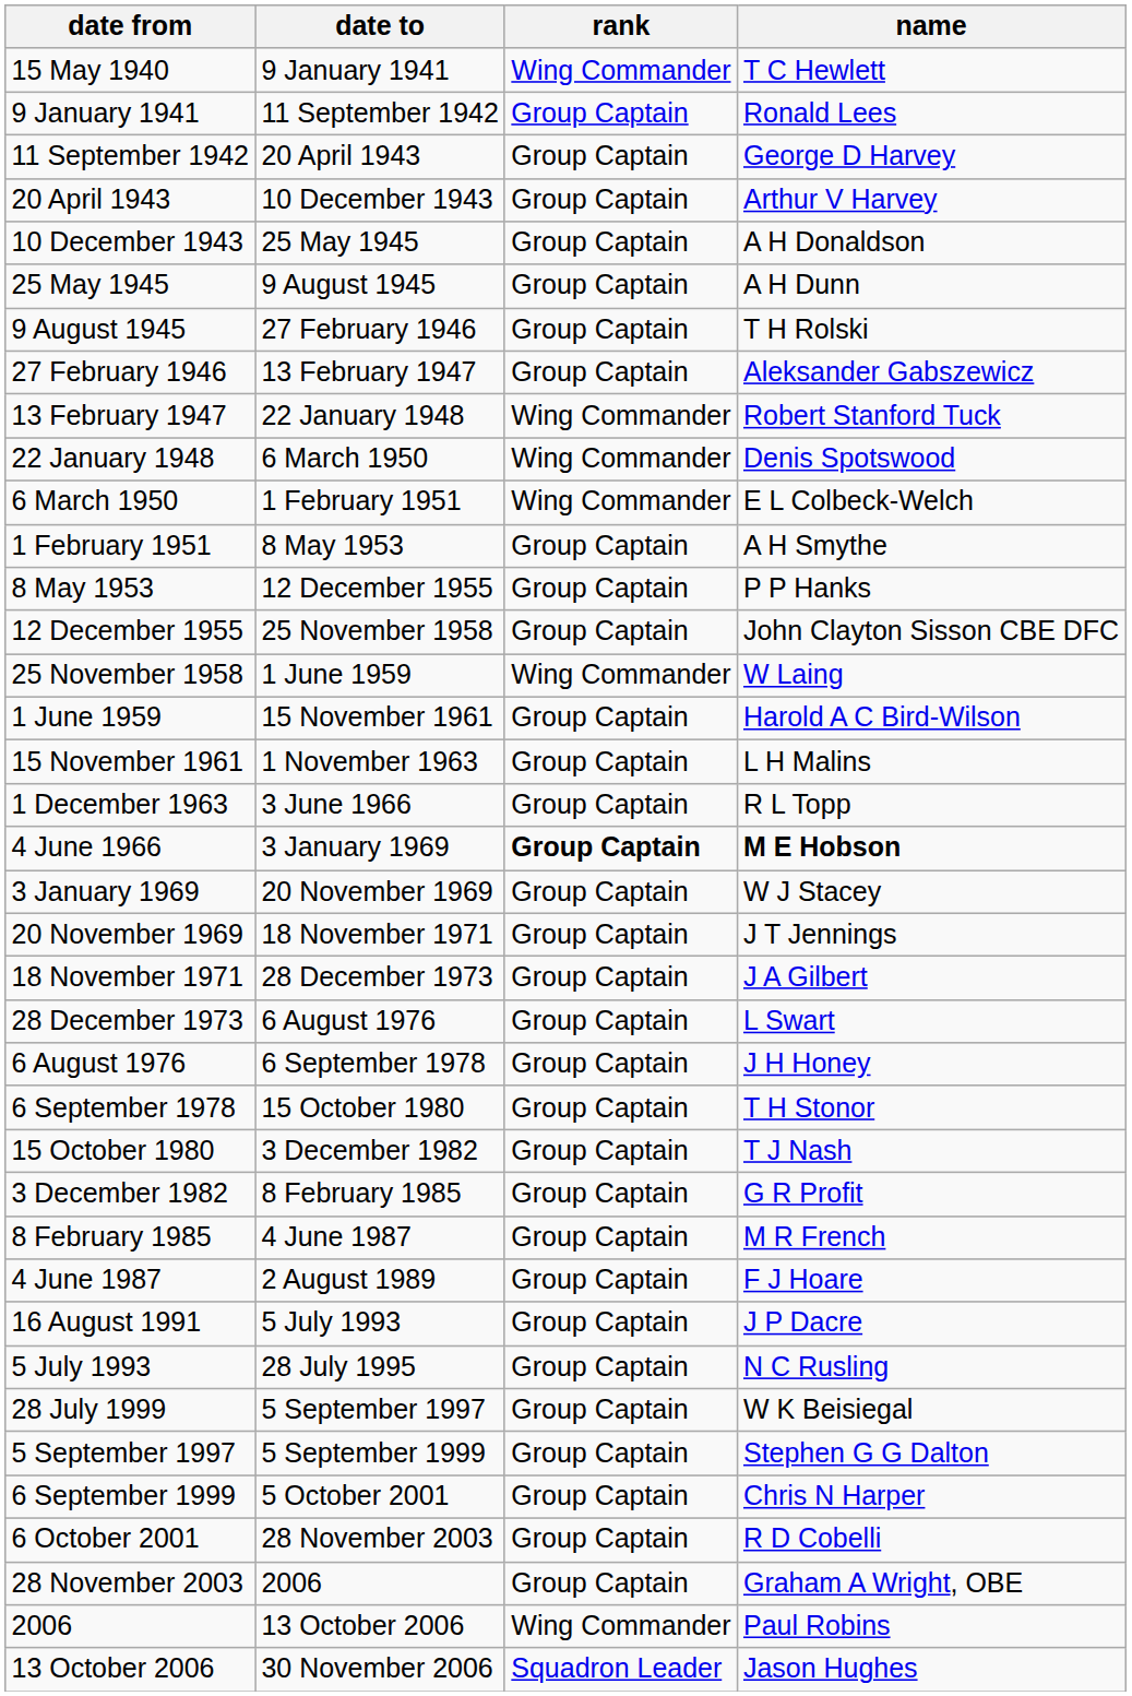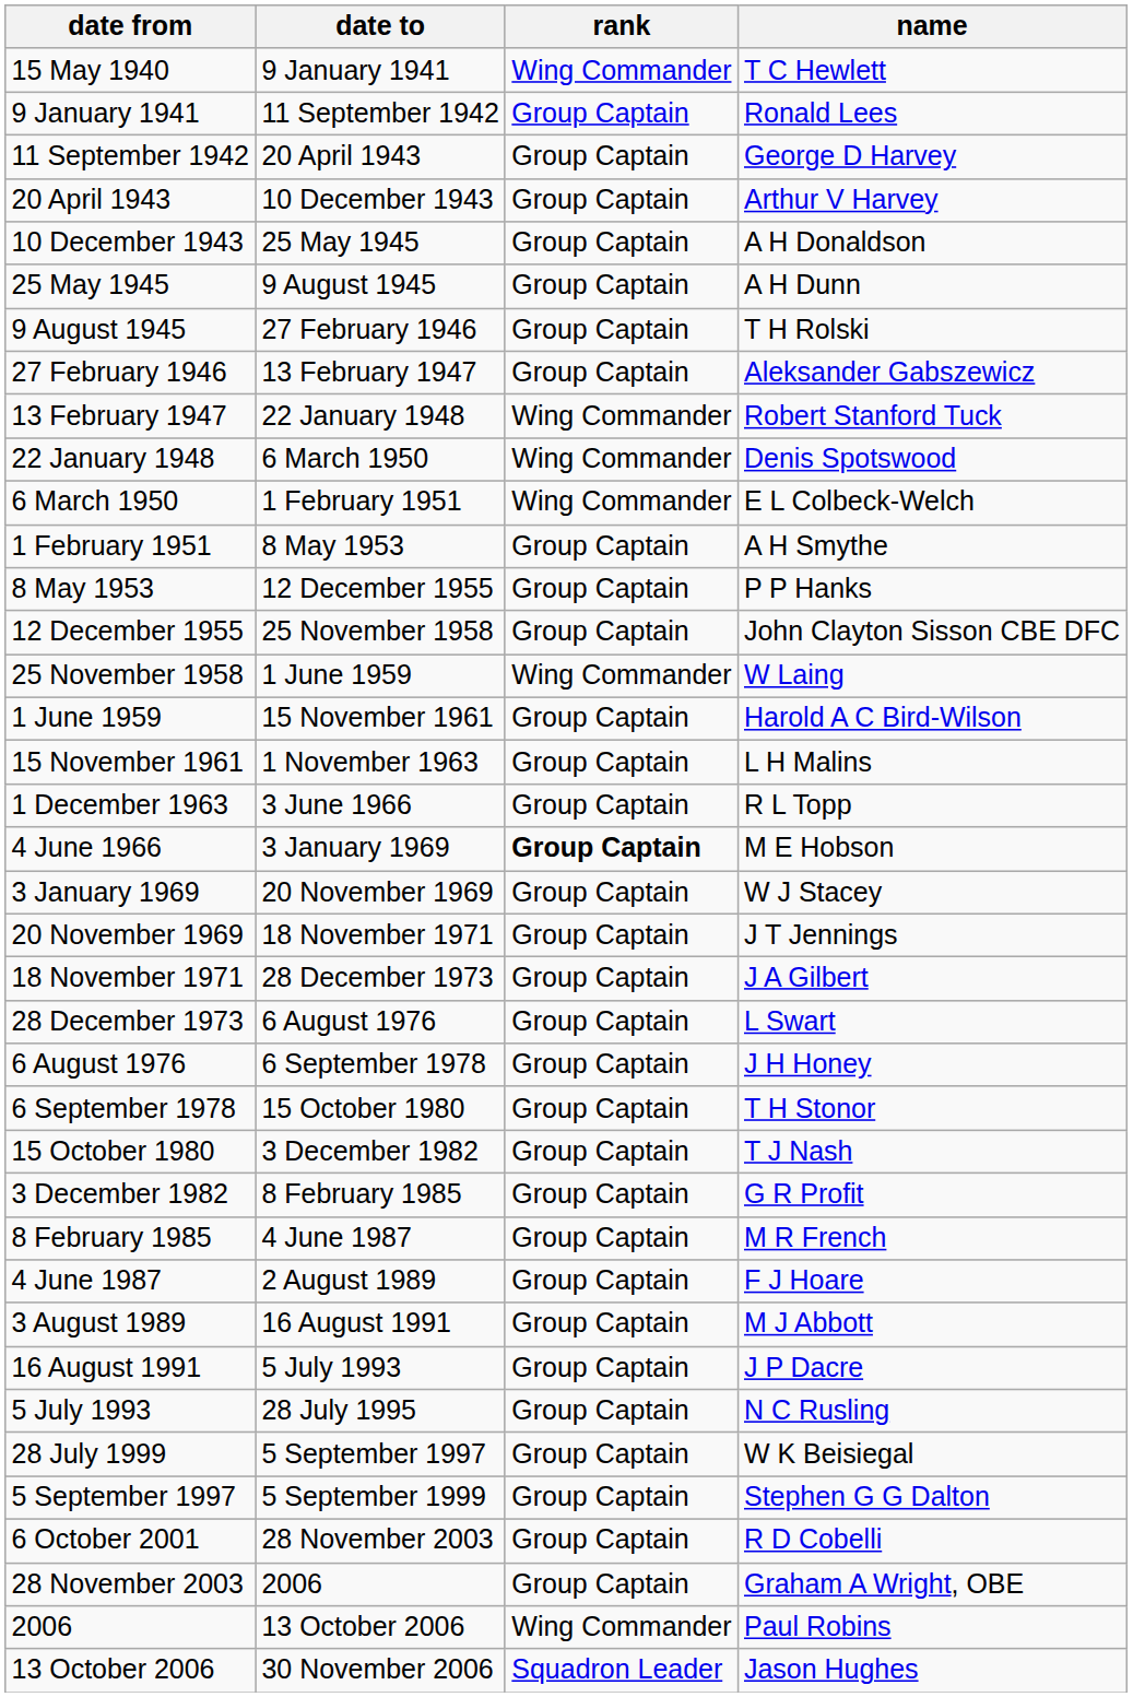4 June 1966 | name: bold -> normal
+ row: 3 August 1989 | 16 August 1991 | Group Captain | M J Abbott
- row: 6 September 1999 | 5 October 2001 | Group Captain | Chris N Harper
